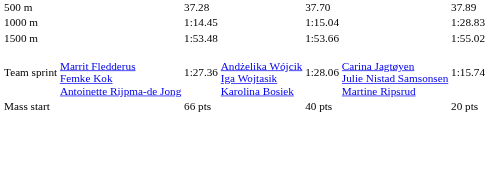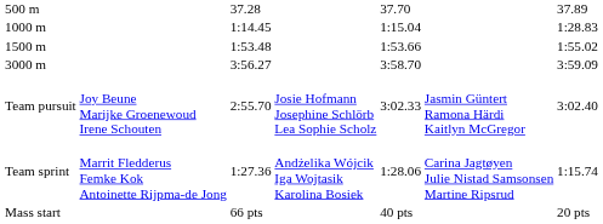+ row: 3000 m | 3:56.27 | 3:58.70 | 3:59.09
+ row: Team pursuit | Joy Beune Marijke Groenewoud Irene Schouten | 2:55.70 | Josie Hofmann Josephine Schlörb Lea Sophie Scholz | 3:02.33 | Jasmin Güntert Ramona Härdi Kaitlyn McGregor | 3:02.40
